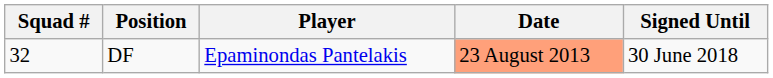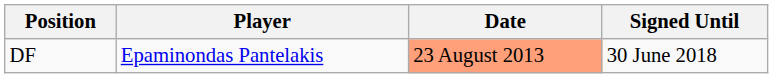- column: Squad # | 32
